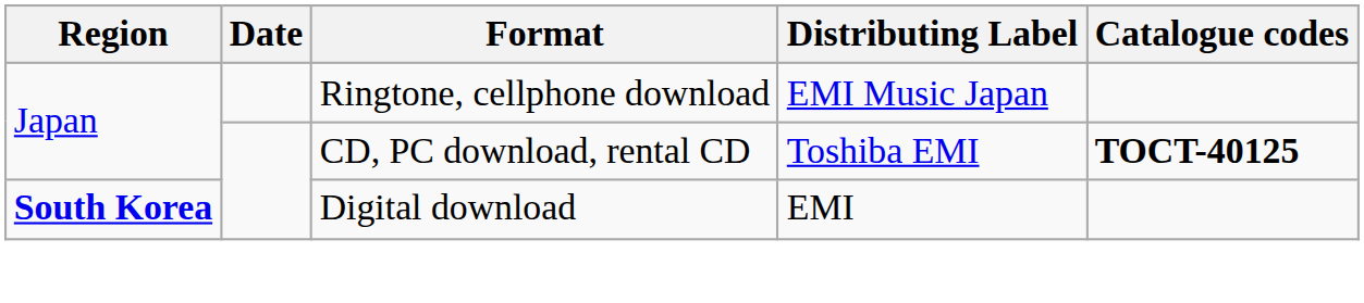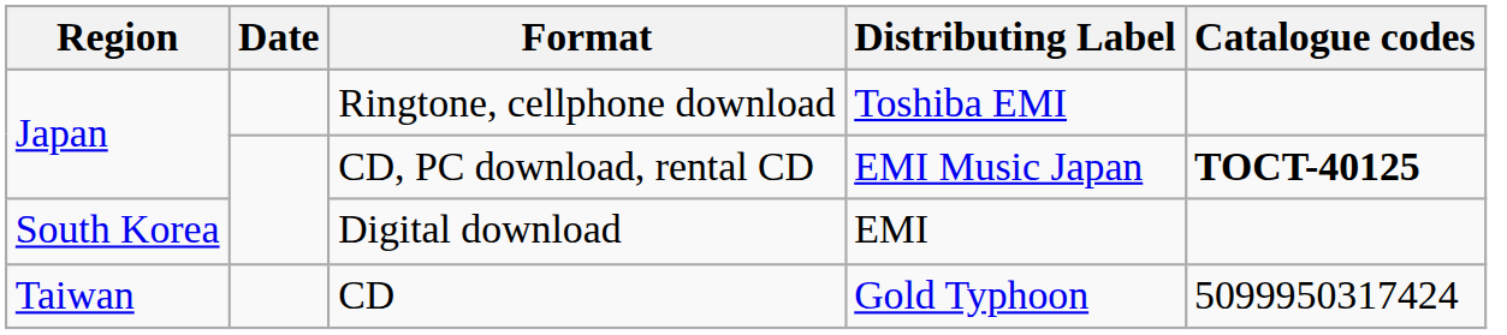Ringtone, cellphone download | Distributing Label: EMI Music Japan -> Toshiba EMI
CD, PC download, rental CD | Distributing Label: Toshiba EMI -> EMI Music Japan
Digital download | Region: bold -> normal
+ row: Taiwan | CD | Gold Typhoon | 5099950317424
